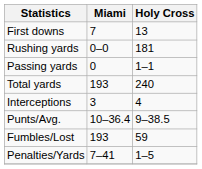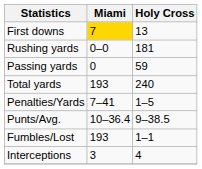First downs | Miami: no background -> gold background
Passing yards | Holy Cross: 1–1 -> 59
rows swapped: Interceptions <-> Penalties/Yards
Fumbles/Lost | Holy Cross: 59 -> 1–1
